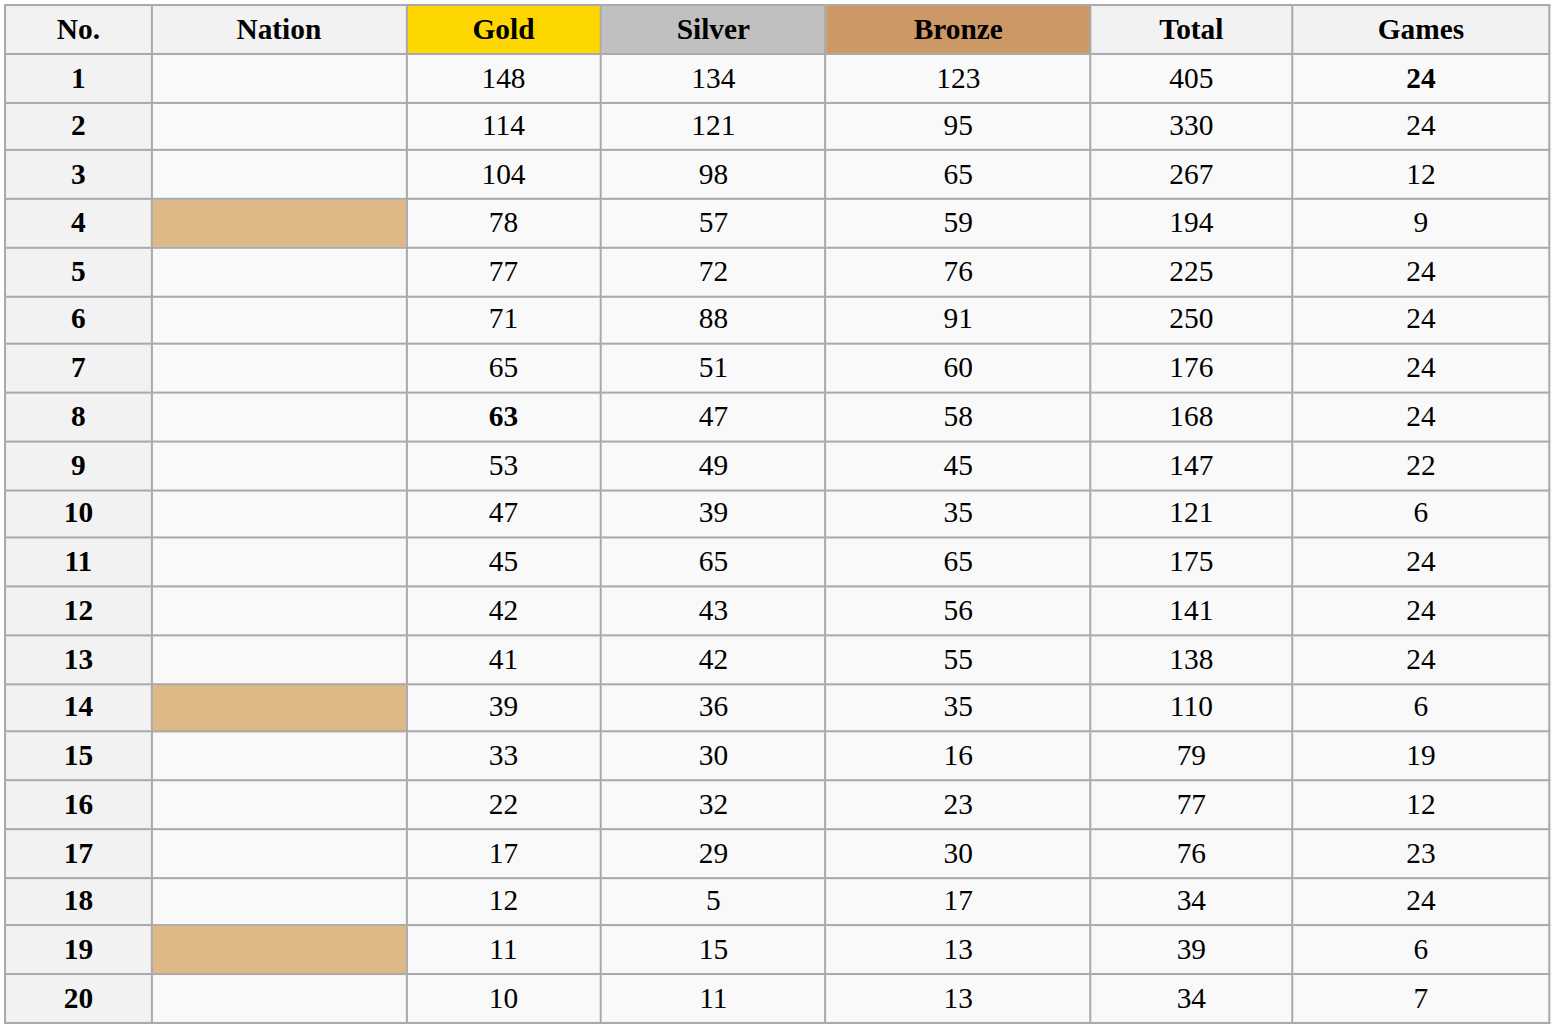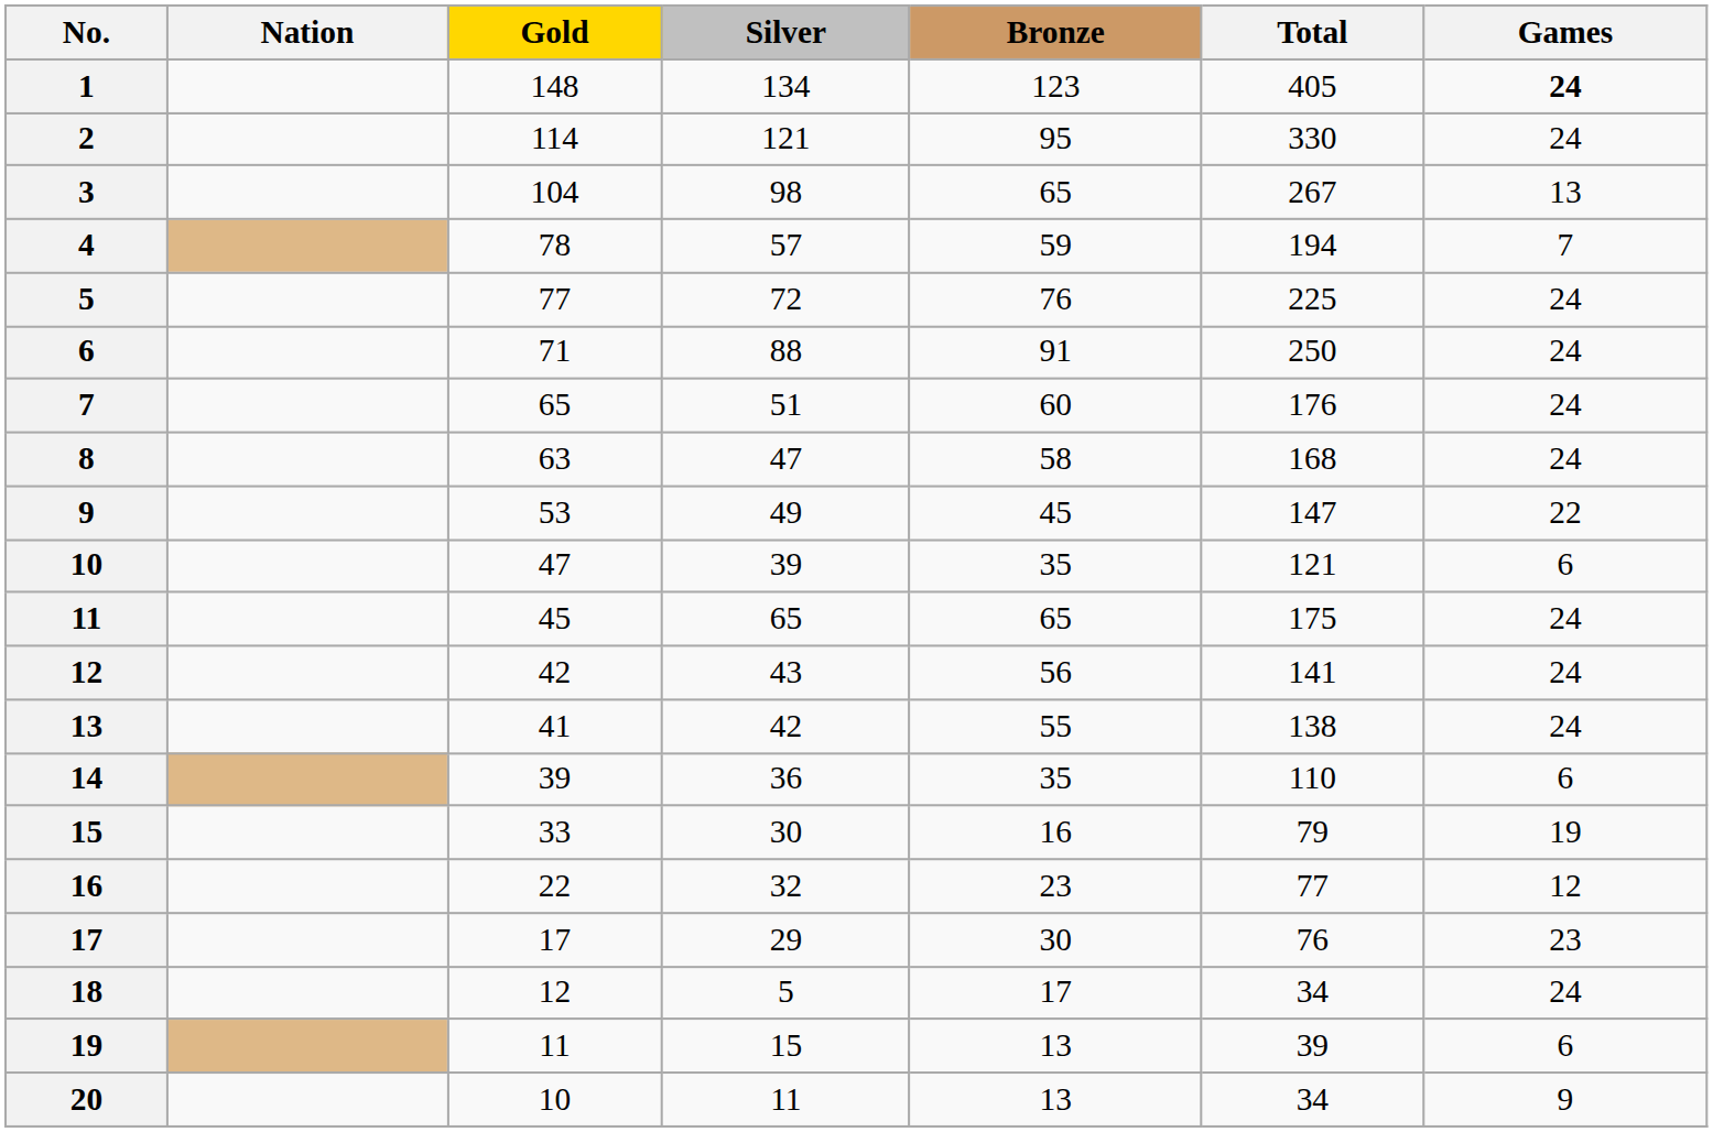3 | Games: 12 -> 13
4 | Games: 9 -> 7
8 | Gold: bold -> normal
20 | Games: 7 -> 9
